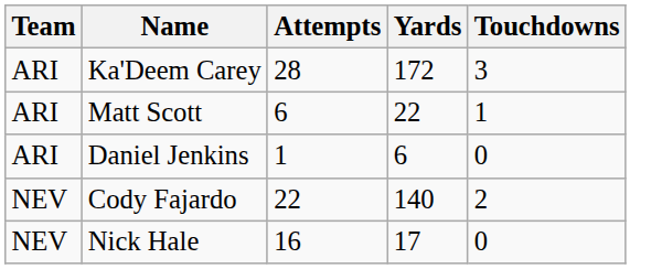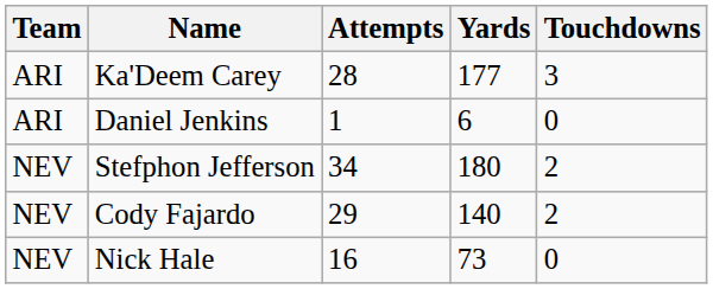Ka'Deem Carey | Yards: 172 -> 177
- row: ARI | Matt Scott | 6 | 22 | 1
+ row: NEV | Stefphon Jefferson | 34 | 180 | 2
Cody Fajardo | Attempts: 22 -> 29
Nick Hale | Yards: 17 -> 73
